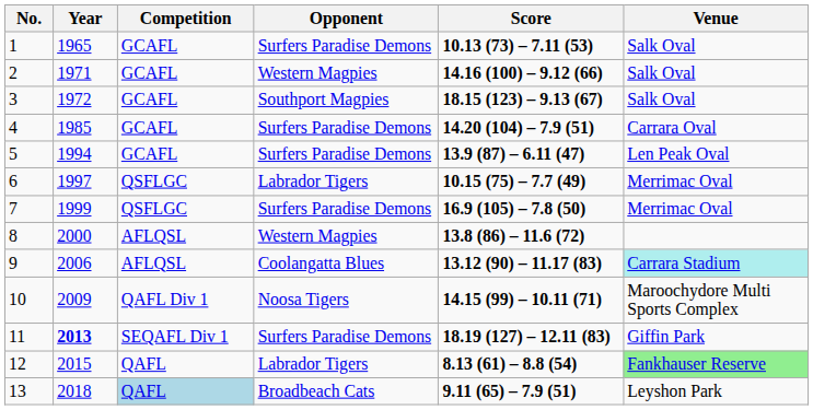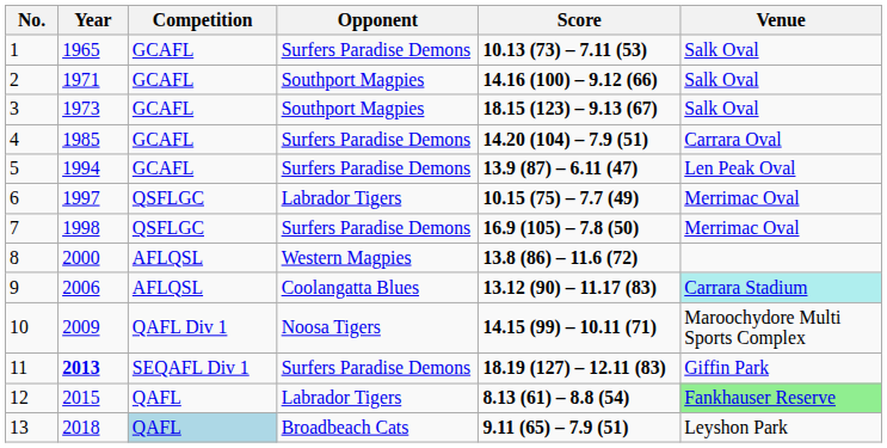2 | Opponent: Western Magpies -> Southport Magpies
3 | Year: 1972 -> 1973
7 | Year: 1999 -> 1998
